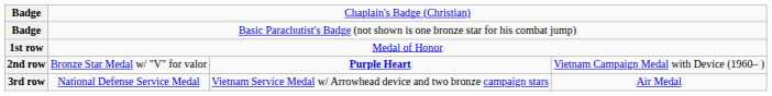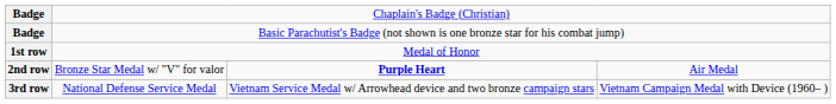2nd row | column 4: Vietnam Campaign Medal with Device (1960– ) -> Air Medal
3rd row | column 4: Air Medal -> Vietnam Campaign Medal with Device (1960– )
